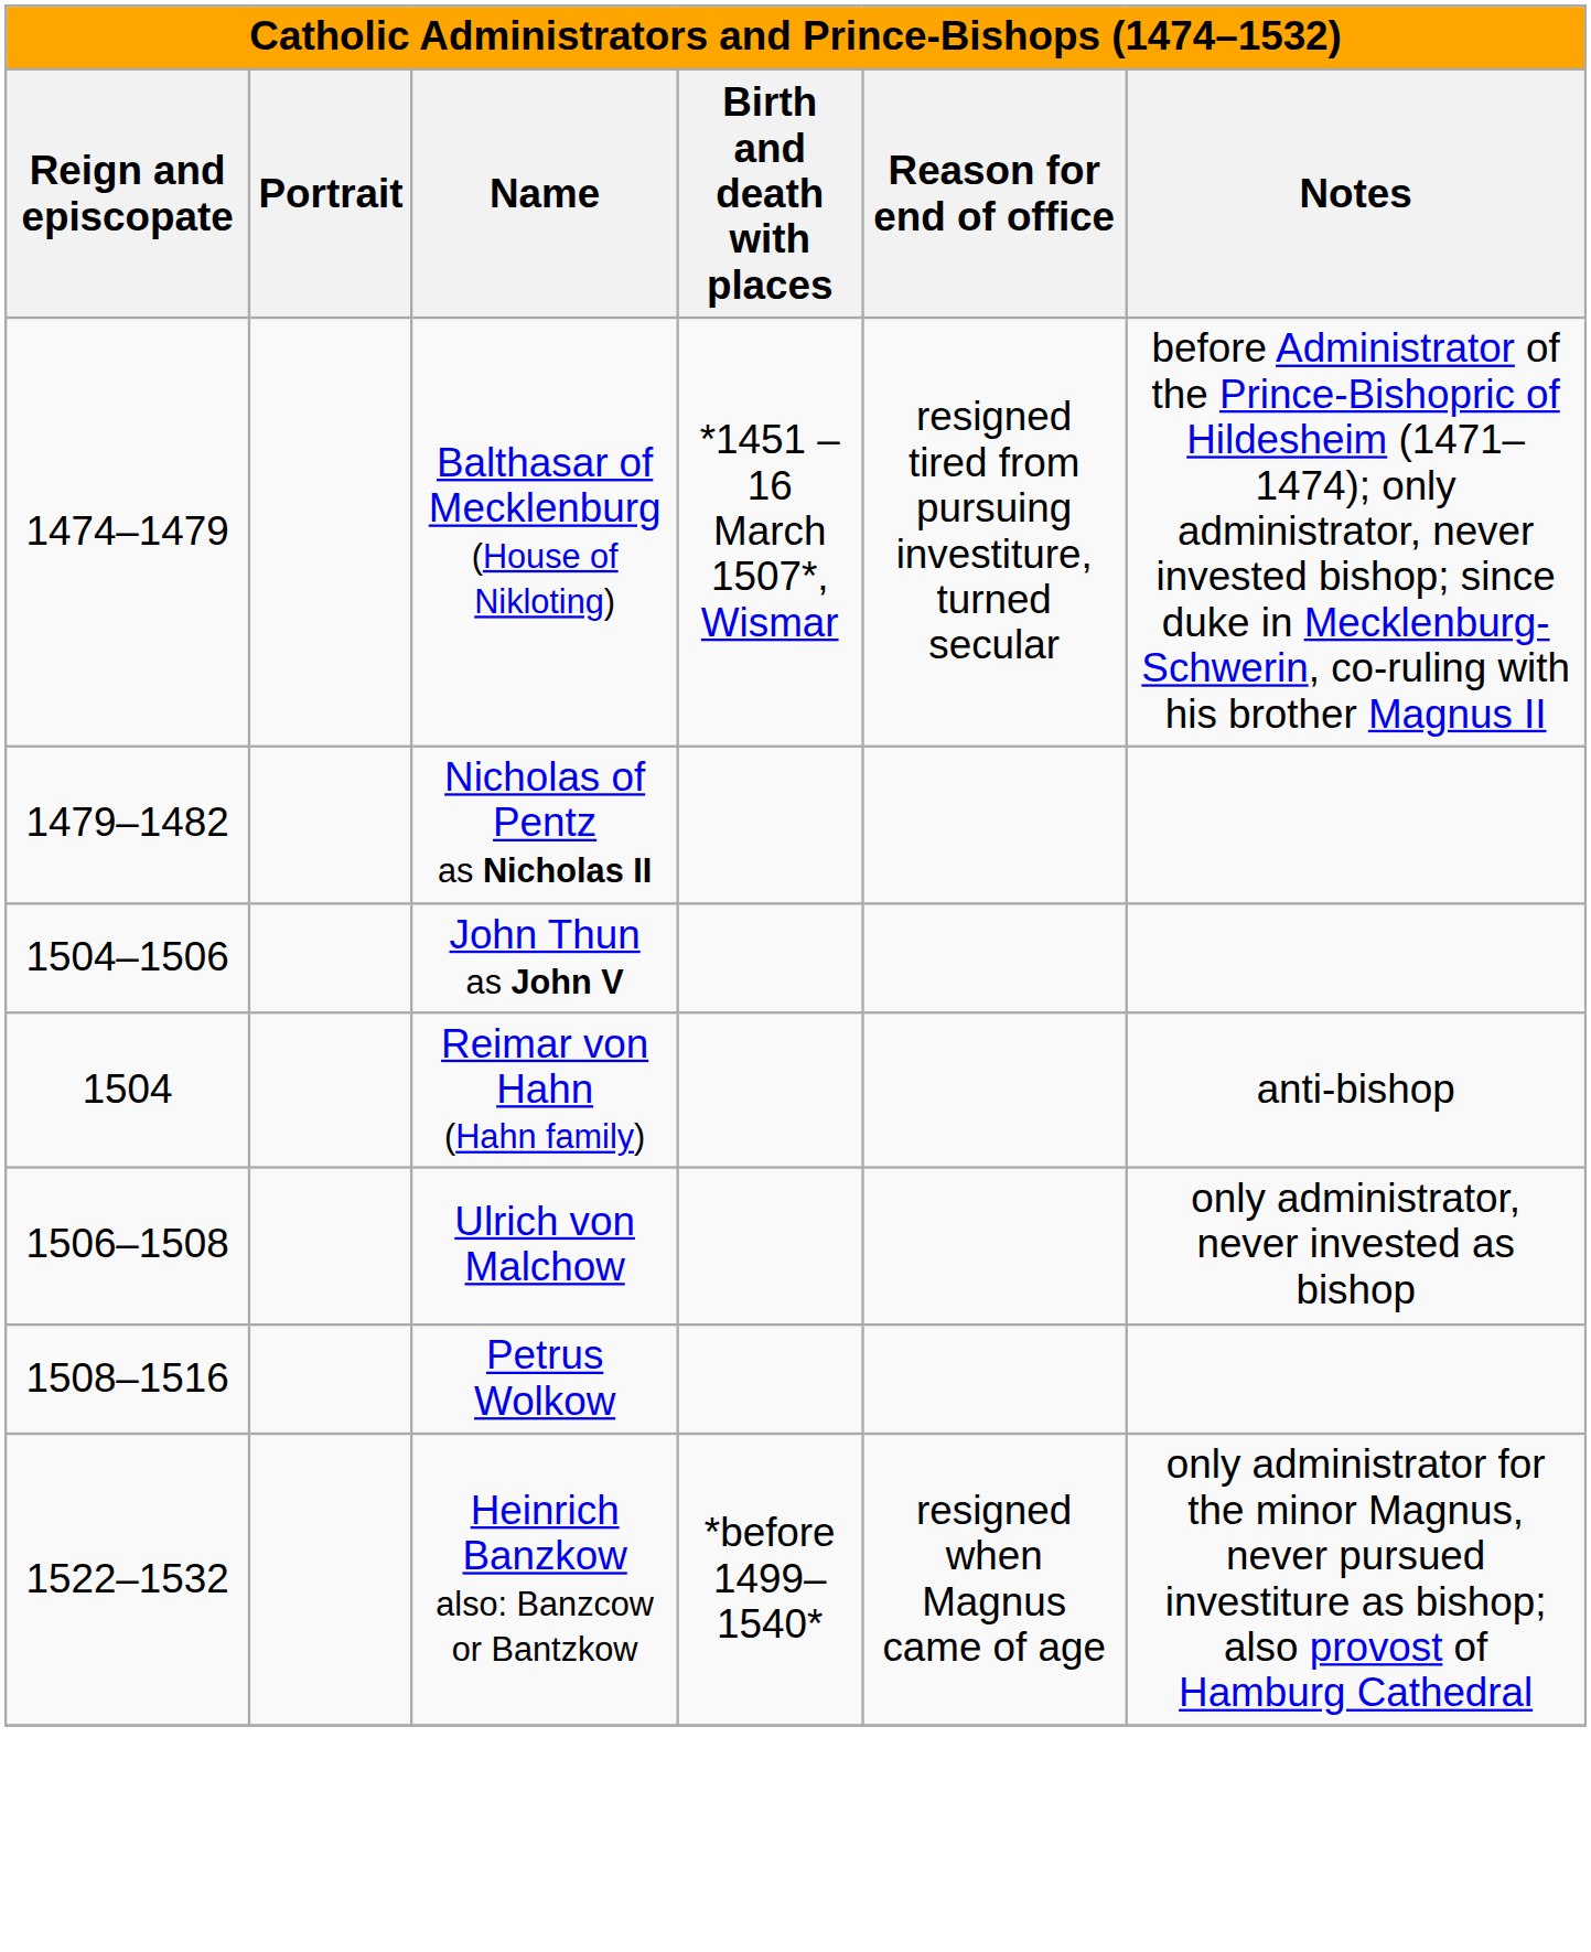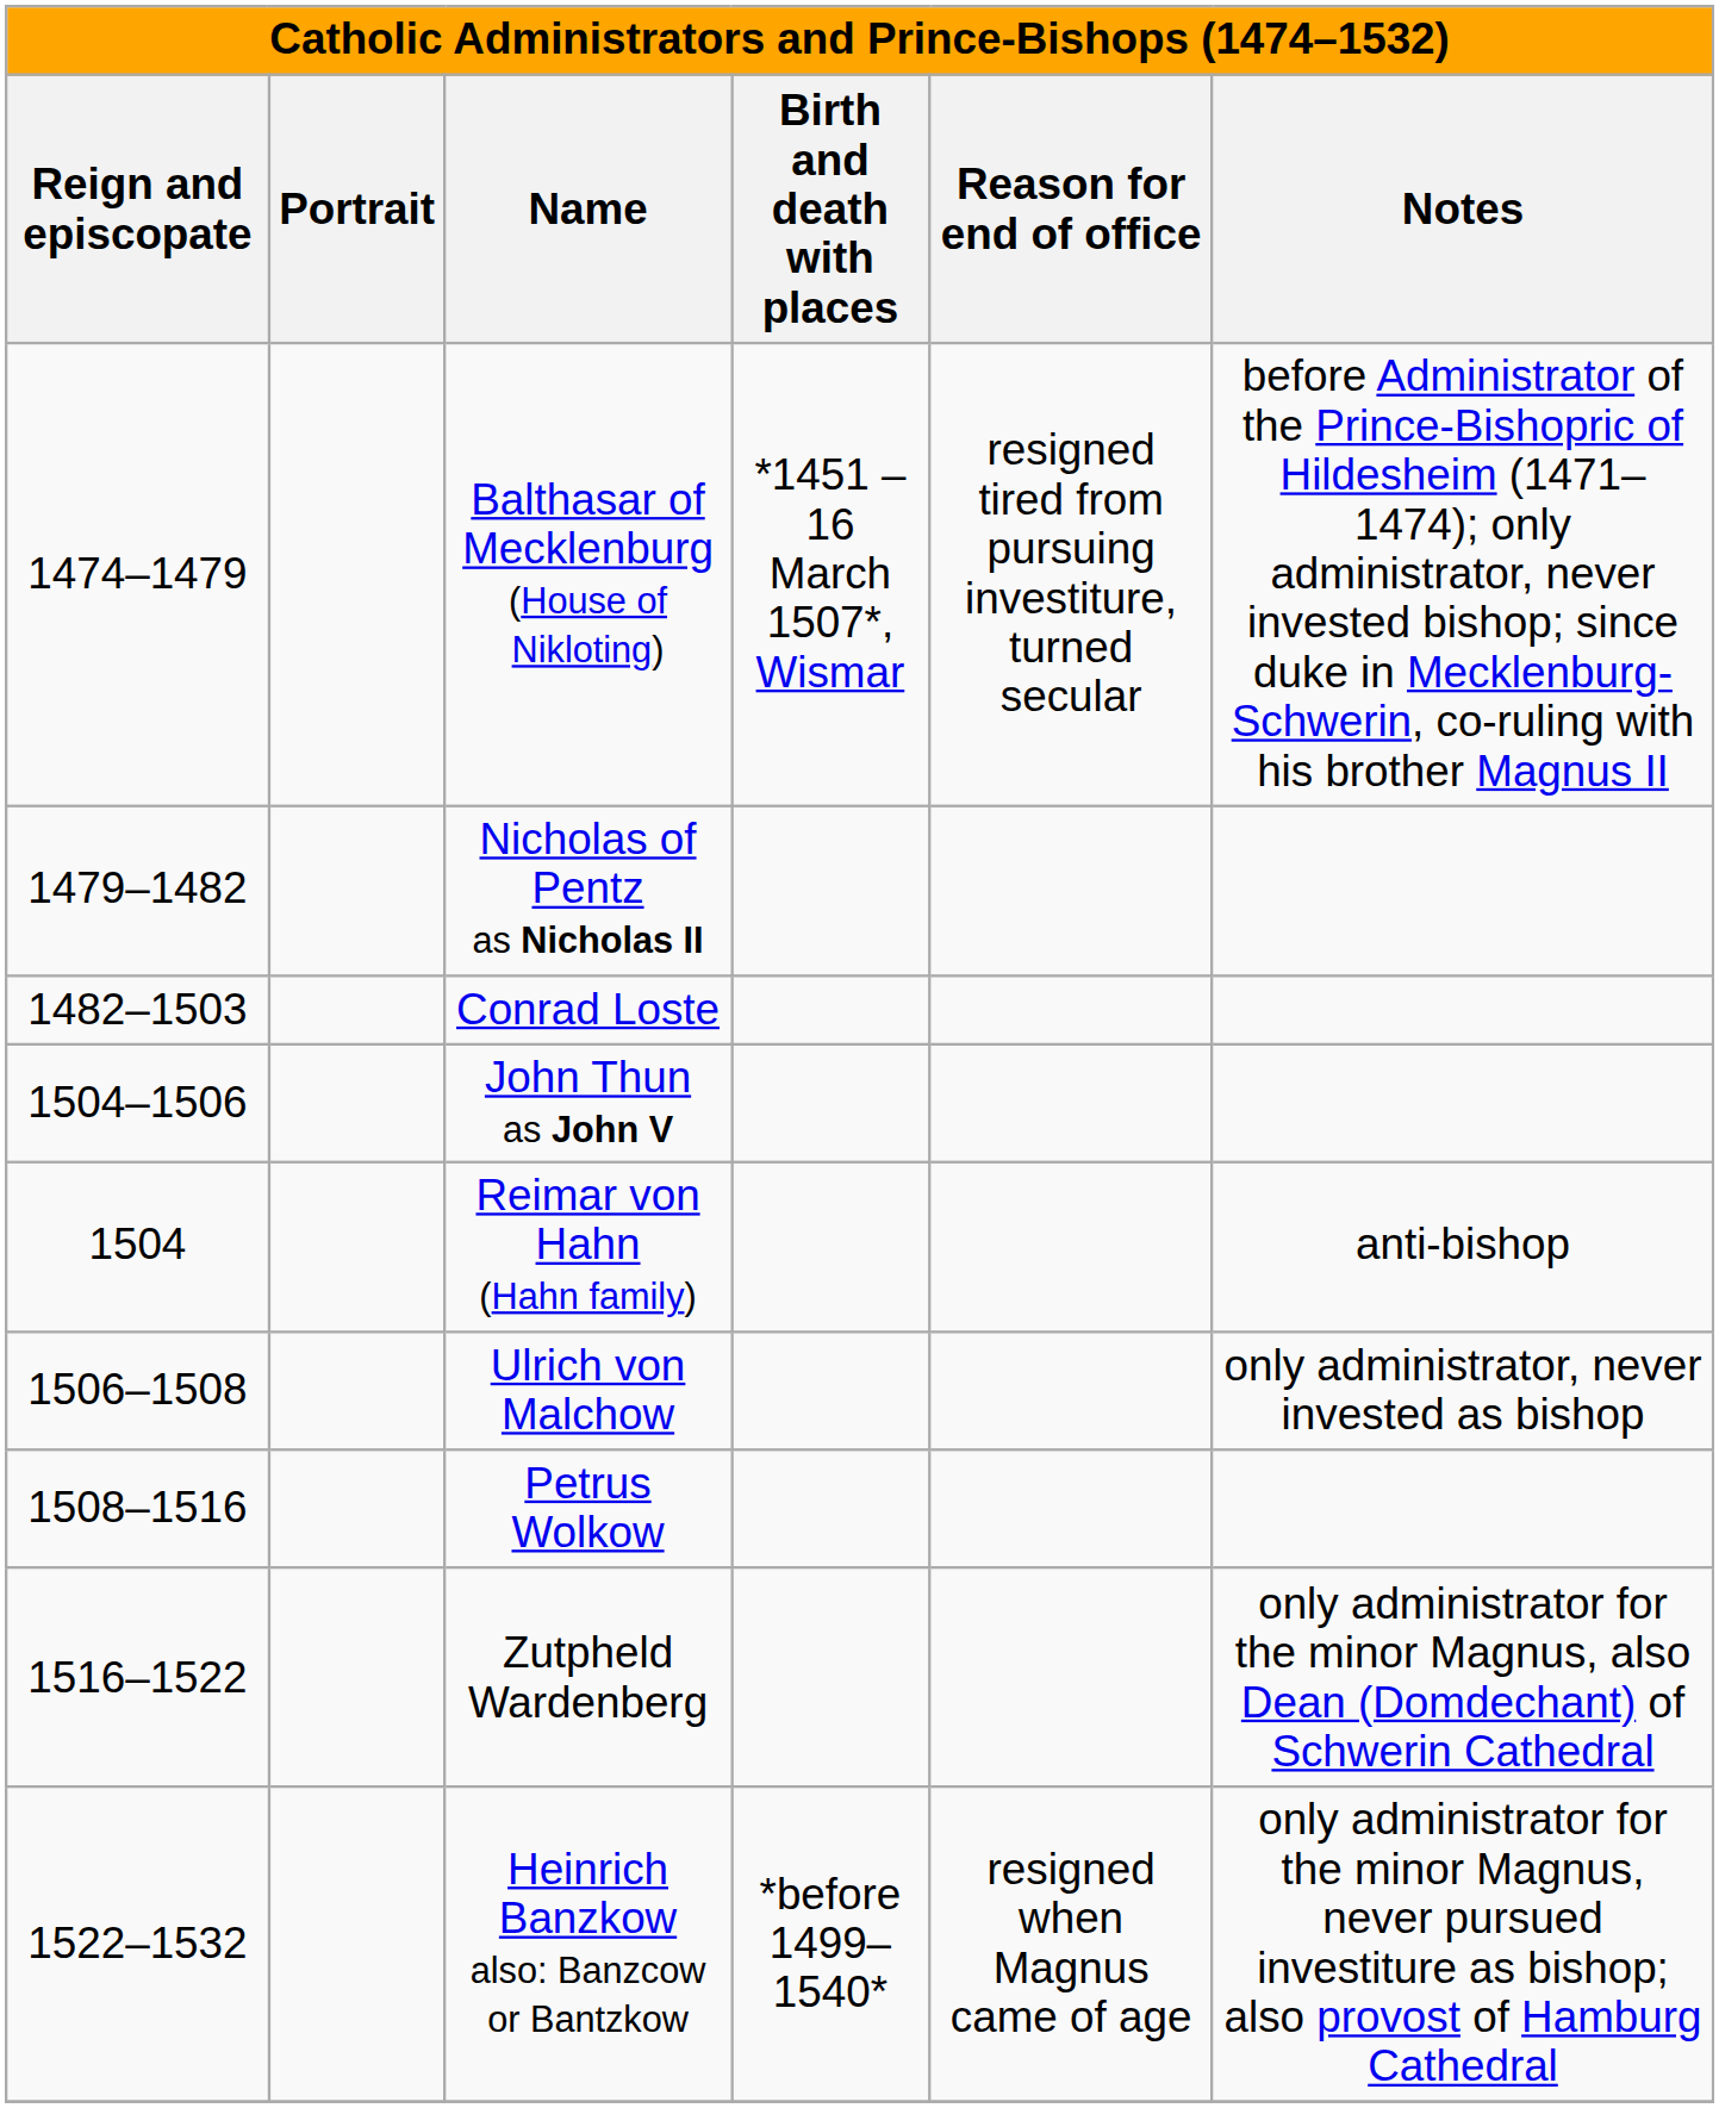+ row: 1482–1503 | Conrad Loste
+ row: 1516–1522 | Zutpheld Wardenberg | only administrator for the minor Magnus, also Dean (Domdechant) of Schwerin Cathedral
